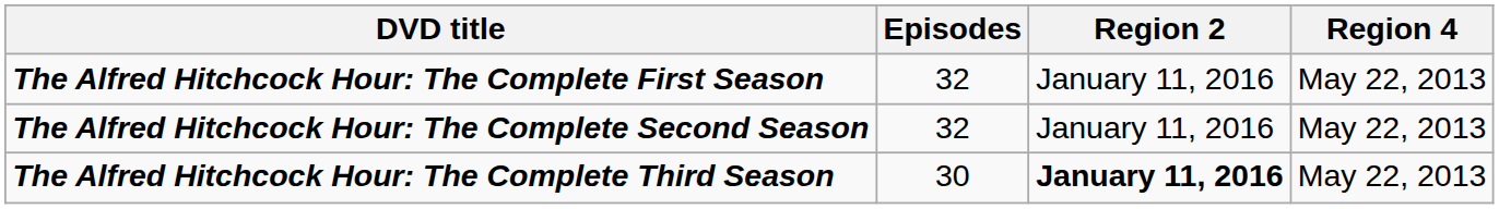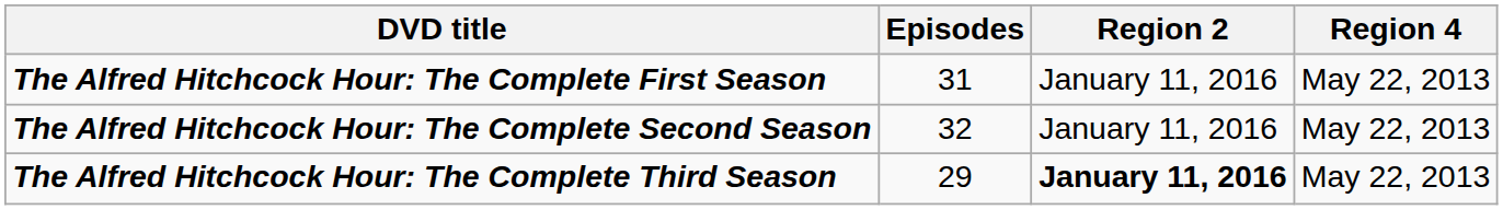The Alfred Hitchcock Hour: The Complete First Season | Episodes: 32 -> 31
The Alfred Hitchcock Hour: The Complete Third Season | Episodes: 30 -> 29
